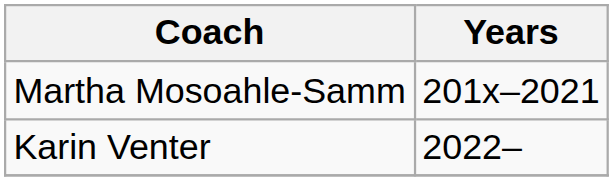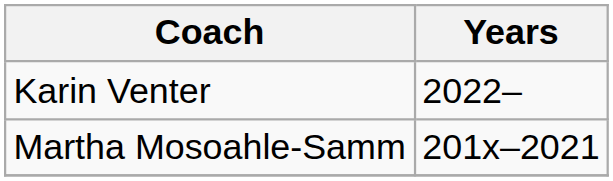rows swapped: Martha Mosoahle-Samm <-> Karin Venter
